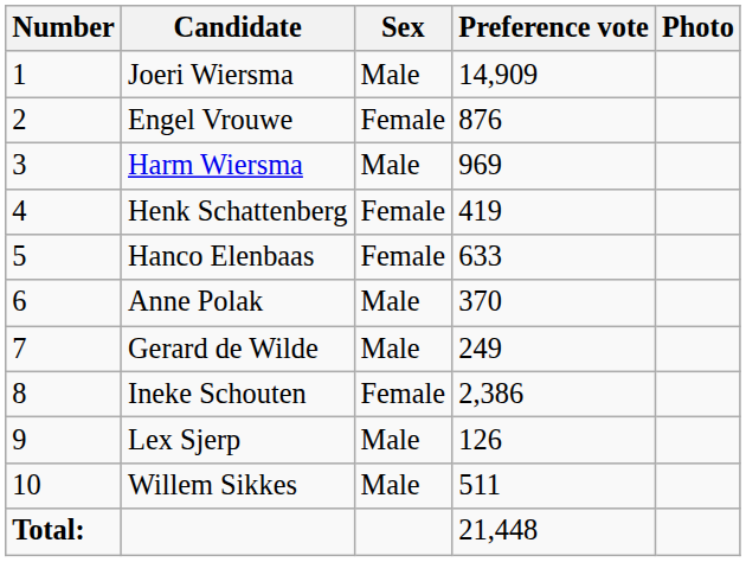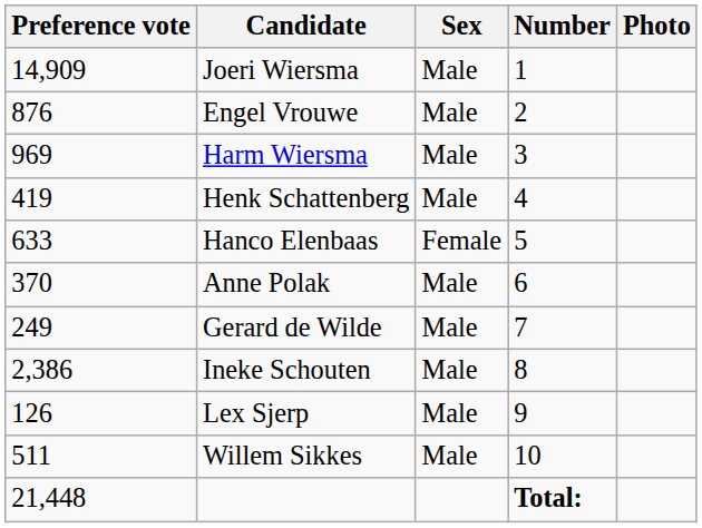columns swapped: Number <-> Preference vote
Engel Vrouwe | Sex: Female -> Male
Henk Schattenberg | Sex: Female -> Male
Ineke Schouten | Sex: Female -> Male
